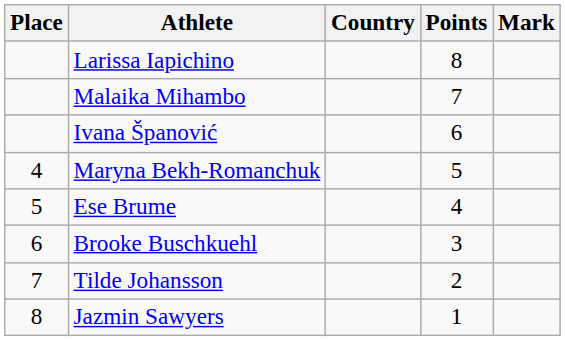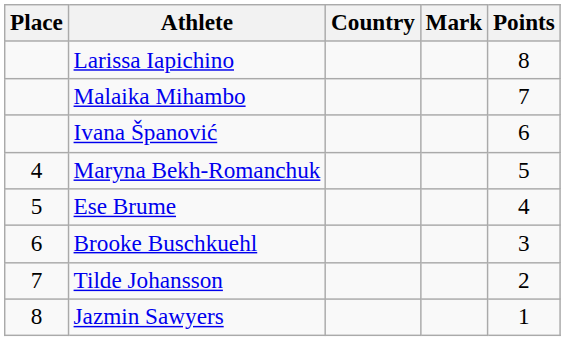columns swapped: Mark <-> Points
